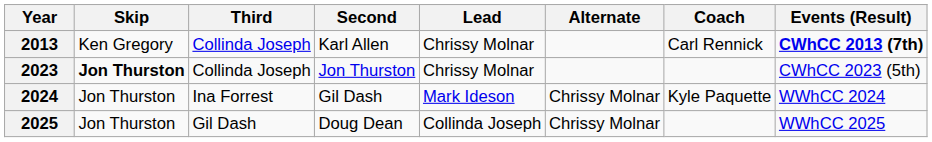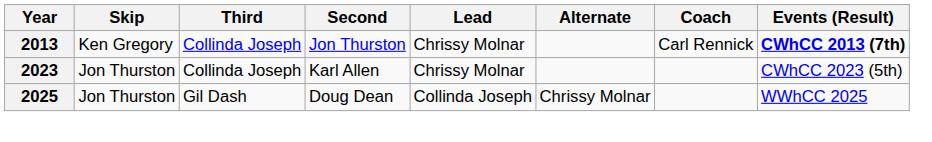2013 | Second: Karl Allen -> Jon Thurston
2023 | Skip: bold -> normal
2023 | Second: Jon Thurston -> Karl Allen
- row: 2024 | Jon Thurston | Ina Forrest | Gil Dash | Mark Ideson | Chrissy Molnar | Kyle Paquette | WWhCC 2024
